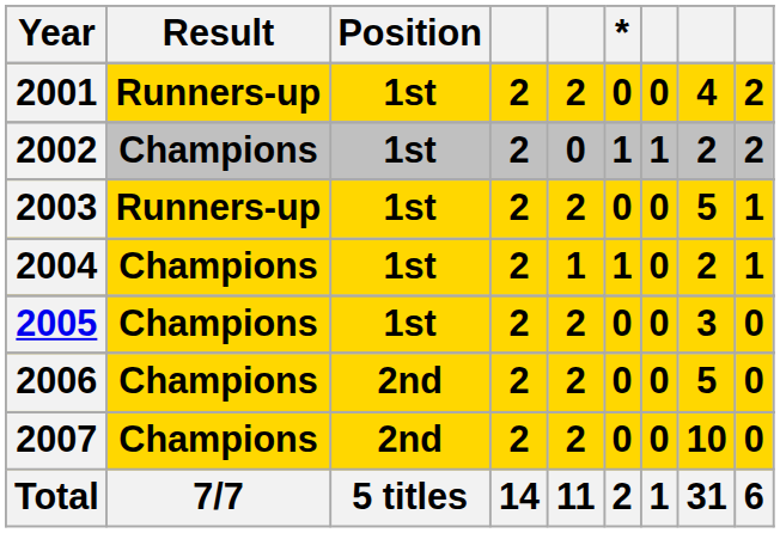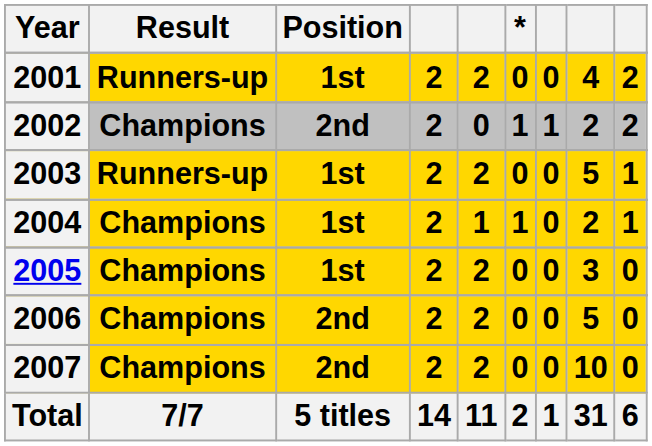2002 | Position: 1st -> 2nd
